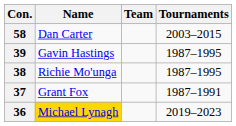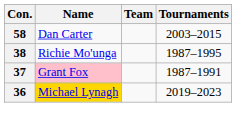- row: 39 | Gavin Hastings | 1987–1995
37 | Name: no background -> pink background
